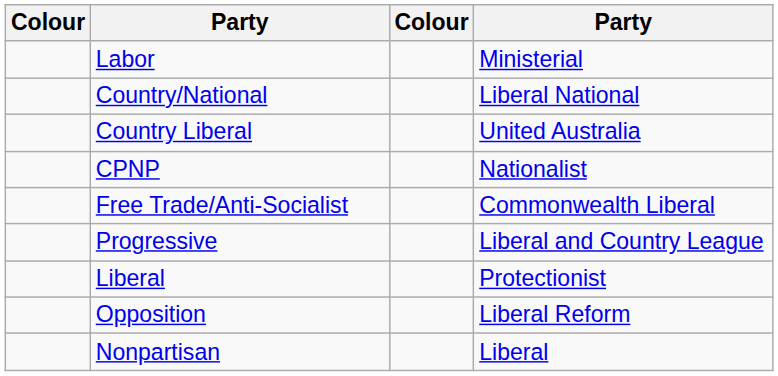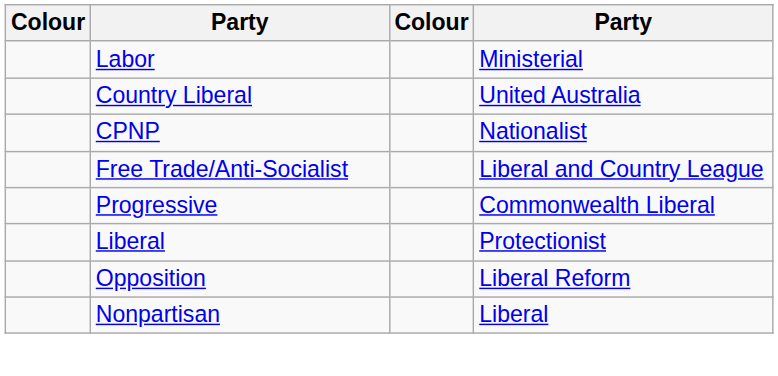- row: Country/National | Liberal National
Free Trade/Anti-Socialist | column 4: Commonwealth Liberal -> Liberal and Country League
Progressive | column 4: Liberal and Country League -> Commonwealth Liberal
